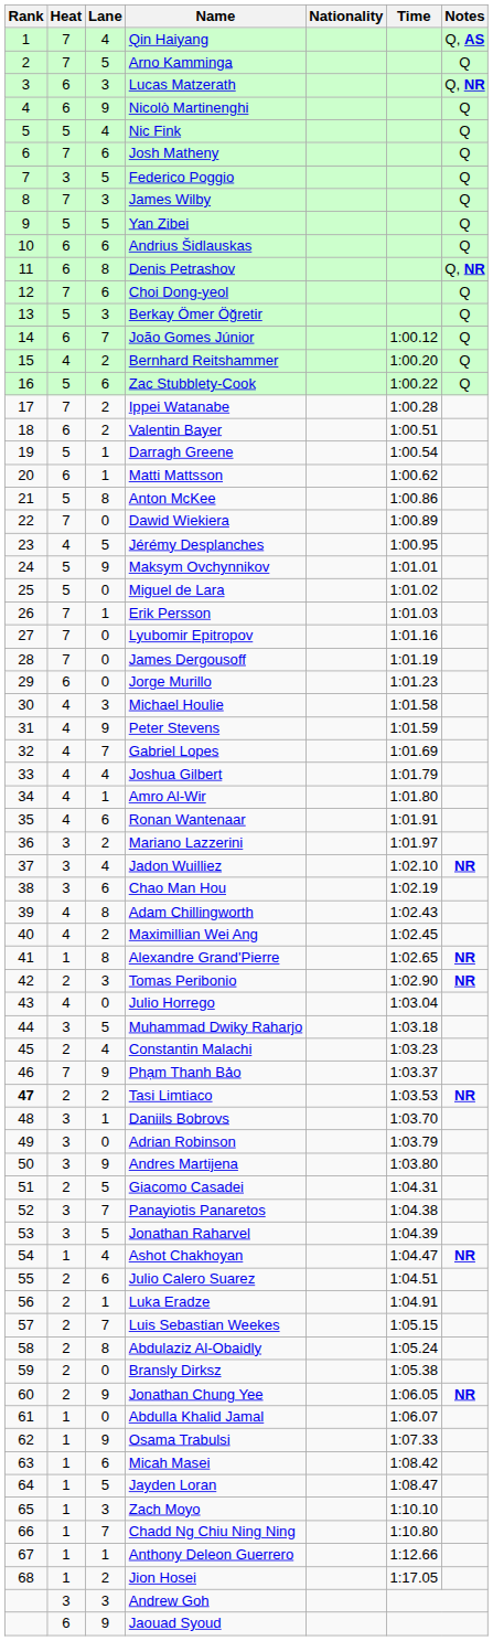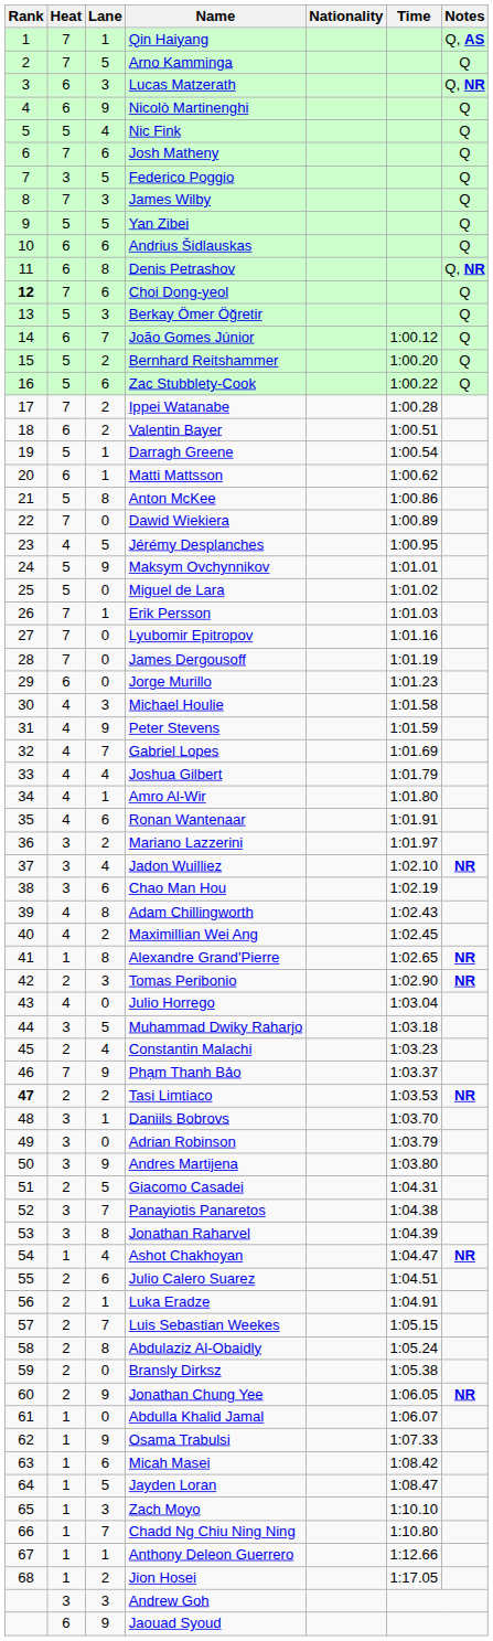Qin Haiyang | Lane: 4 -> 1
Choi Dong-yeol | Rank: normal -> bold
Bernhard Reitshammer | Heat: 4 -> 5
Jonathan Raharvel | Lane: 5 -> 8
